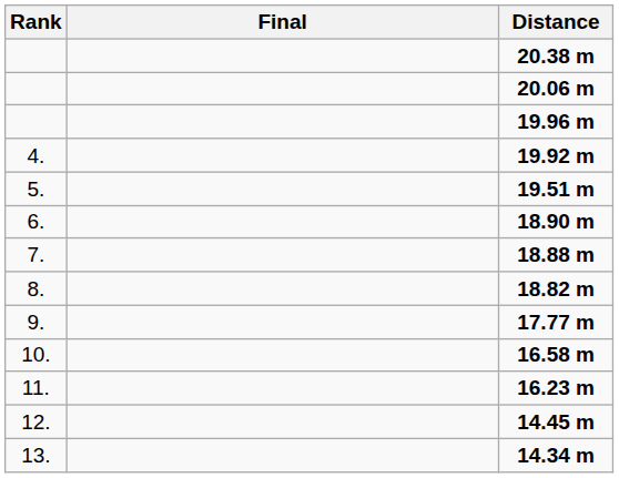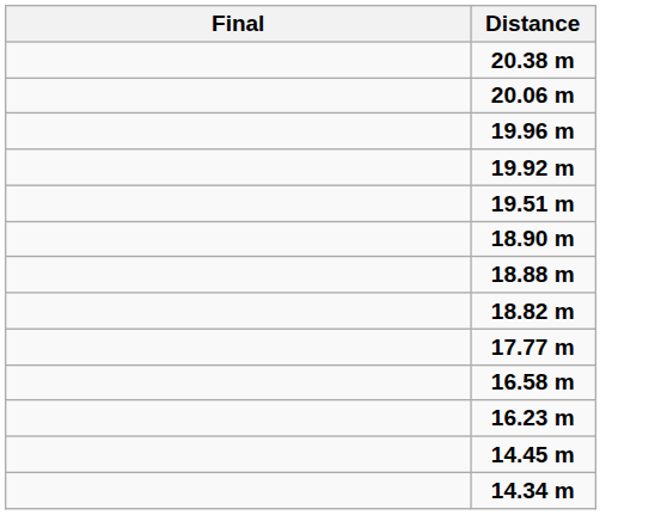- column: Rank | 4. | 5. | 6. | 7. | 8. | 9. | 10. | 11. | 12. | 13.
